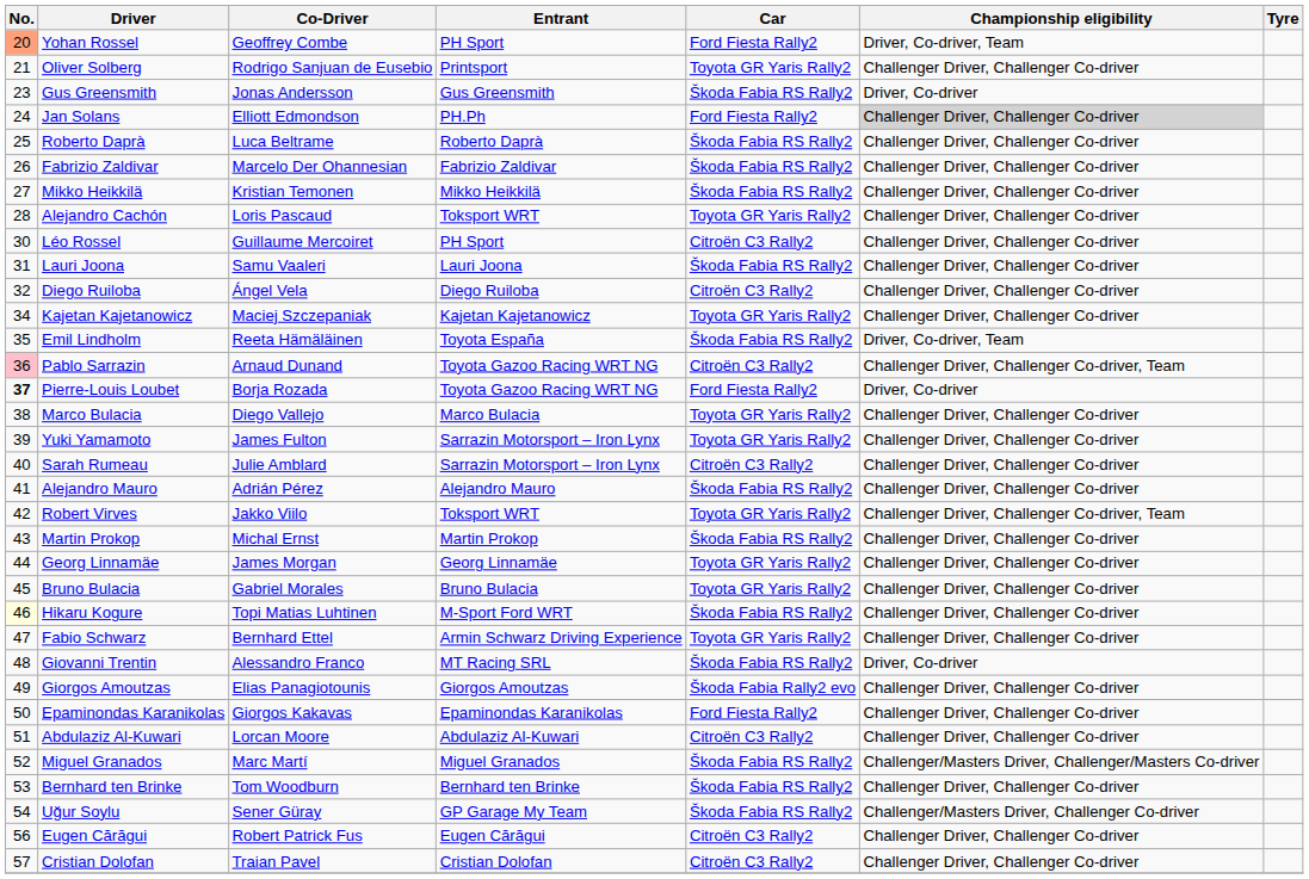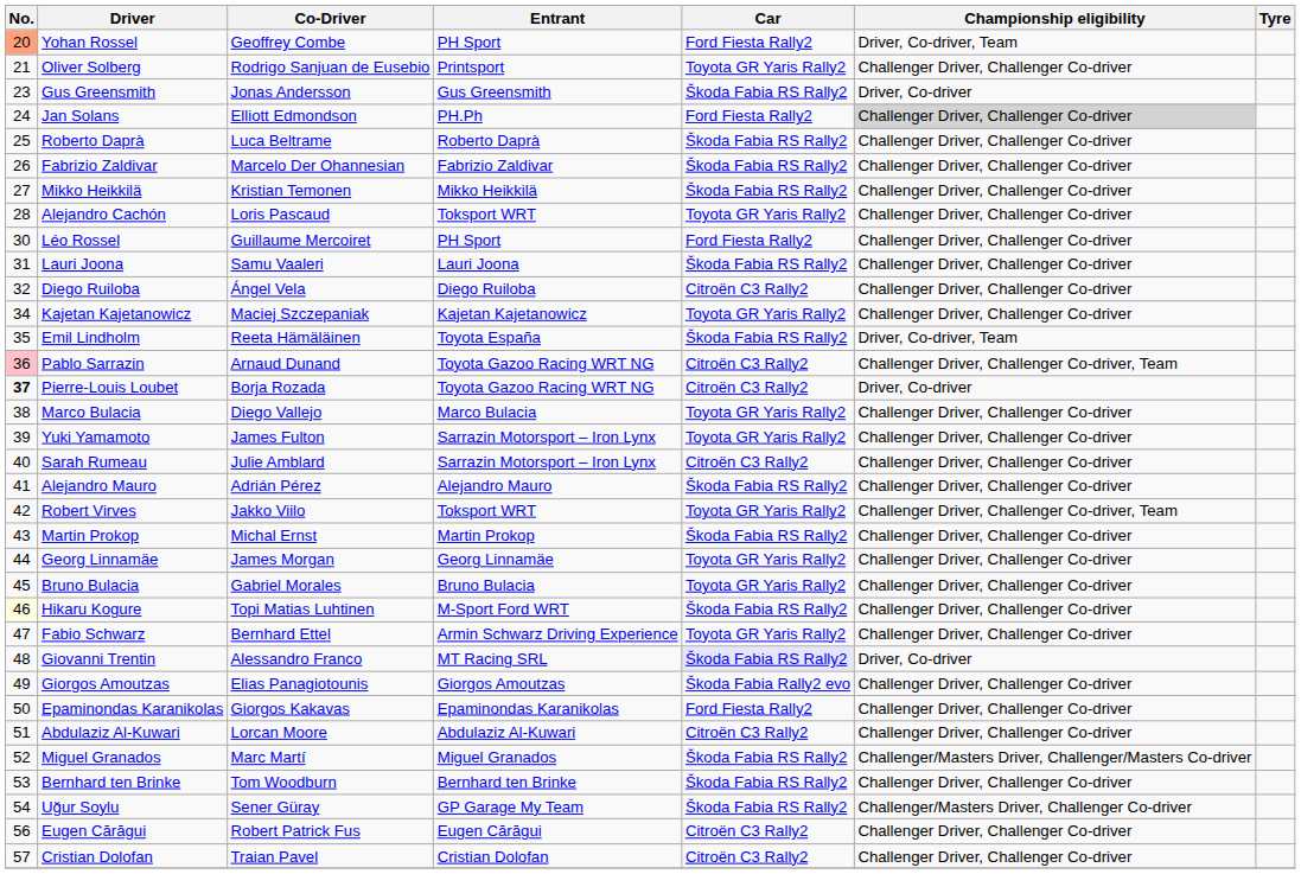Léo Rossel | Car: Citroën C3 Rally2 -> Ford Fiesta Rally2
Pierre-Louis Loubet | Car: Ford Fiesta Rally2 -> Citroën C3 Rally2
Giovanni Trentin | Car: no background -> lavender background
